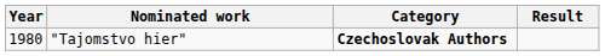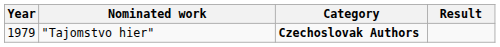"Tajomstvo hier" | Year: 1980 -> 1979
